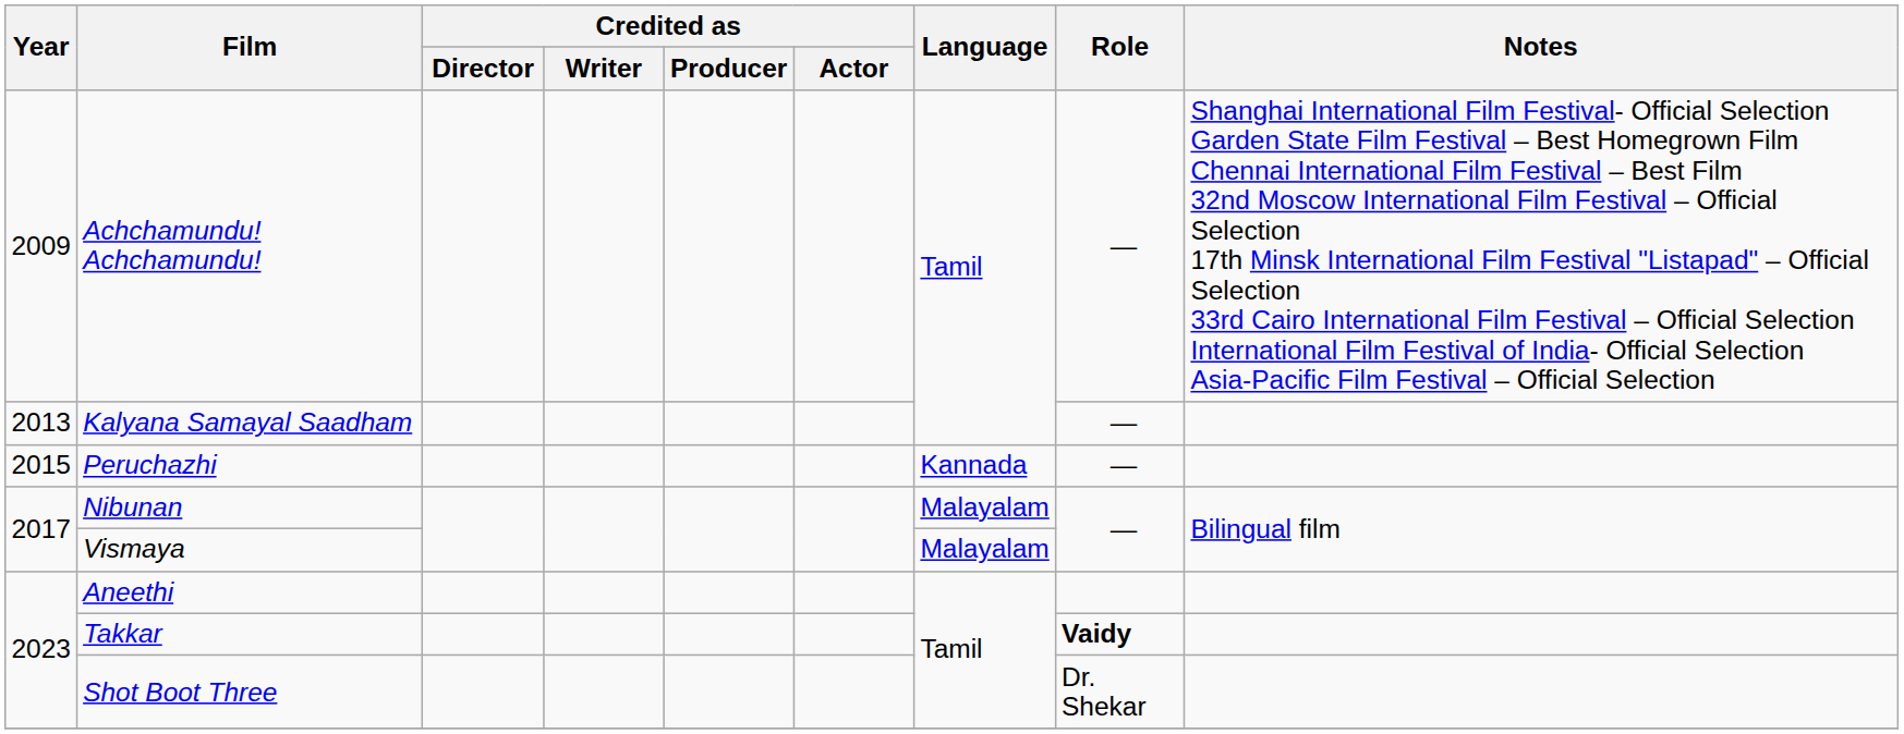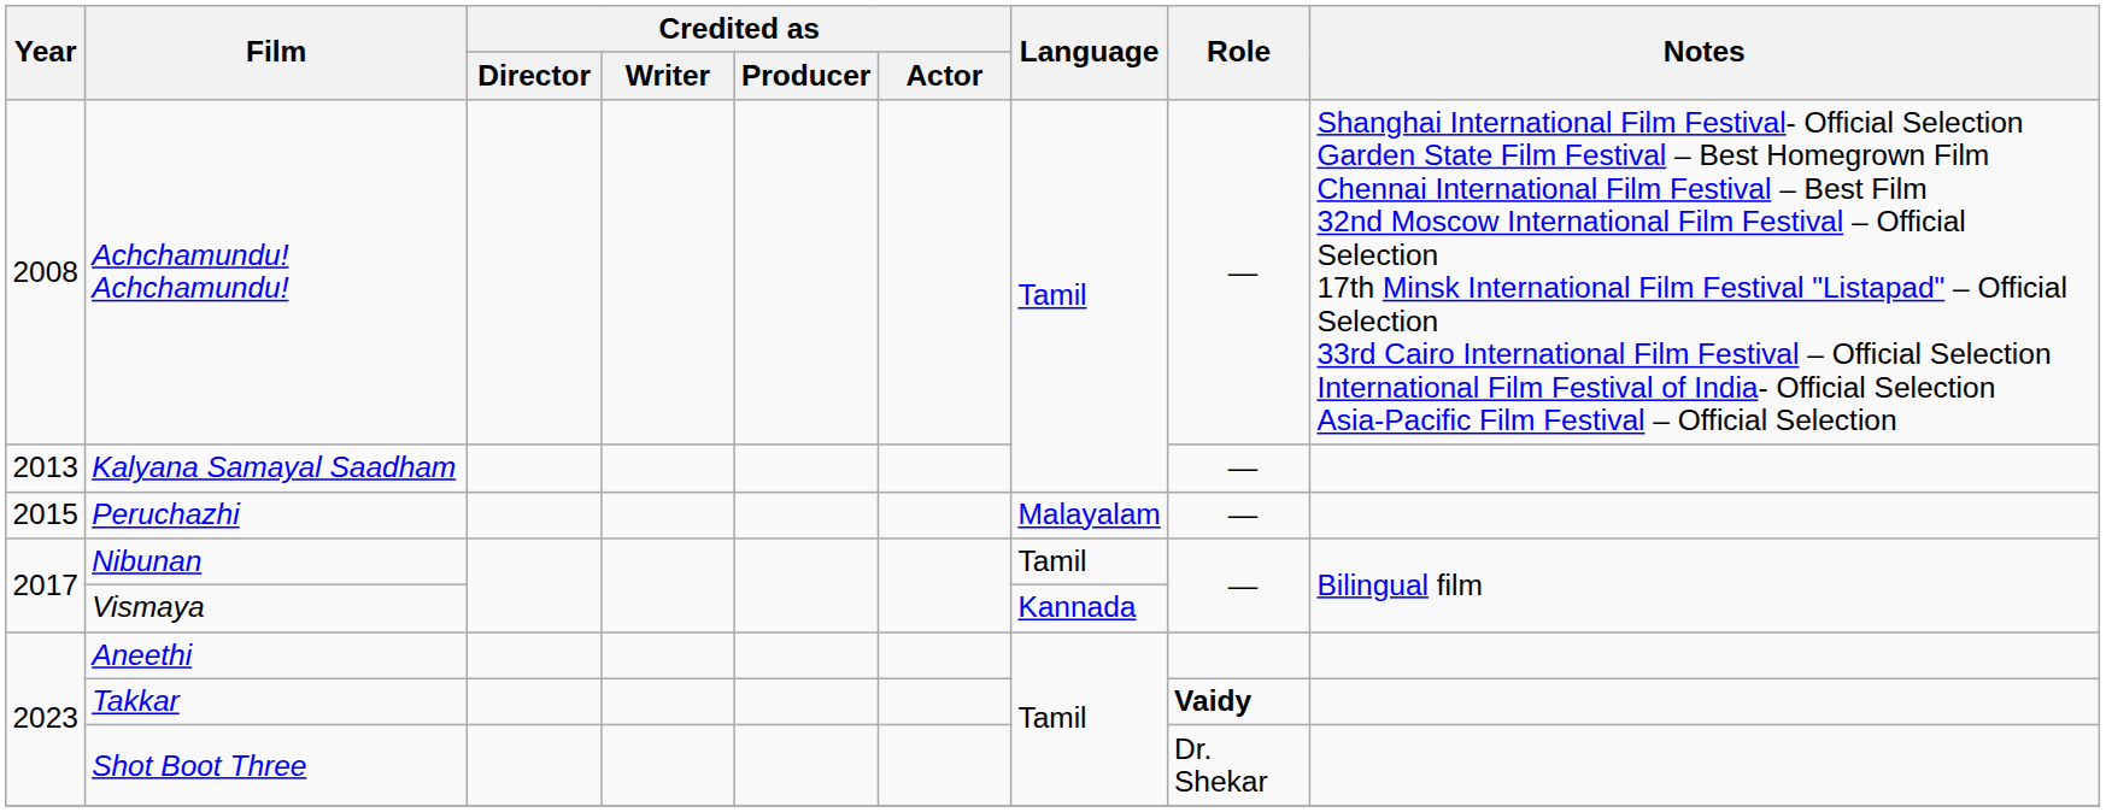Achchamundu! Achchamundu! | Year: 2009 -> 2008
Peruchazhi | Language: Kannada -> Malayalam
Nibunan | Language: Malayalam -> Tamil
Vismaya | Language: Malayalam -> Kannada
